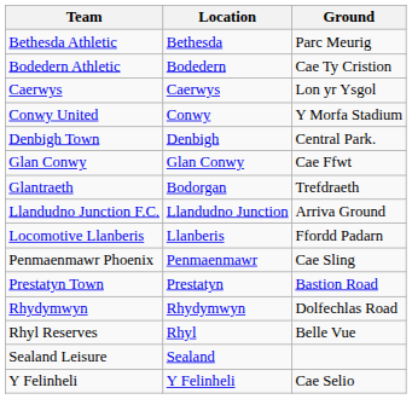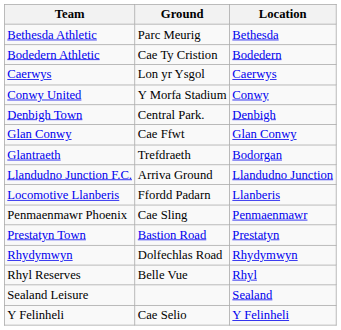columns swapped: Location <-> Ground
